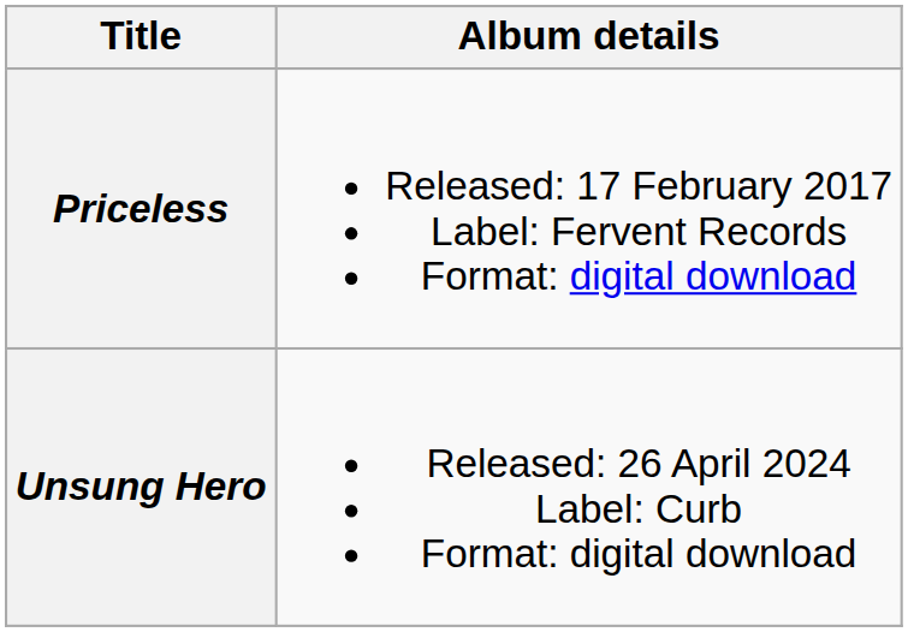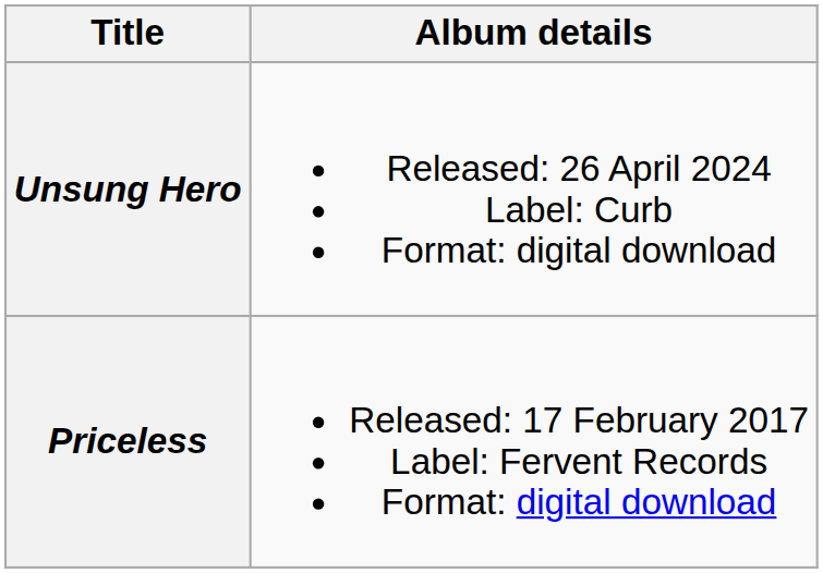rows swapped: Priceless <-> Unsung Hero
